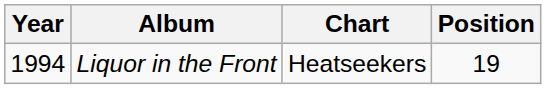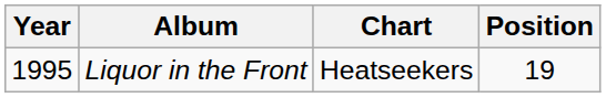Liquor in the Front | Year: 1994 -> 1995
